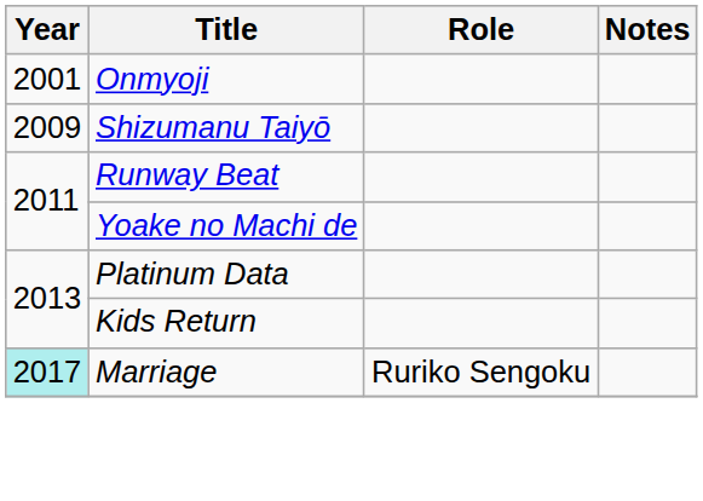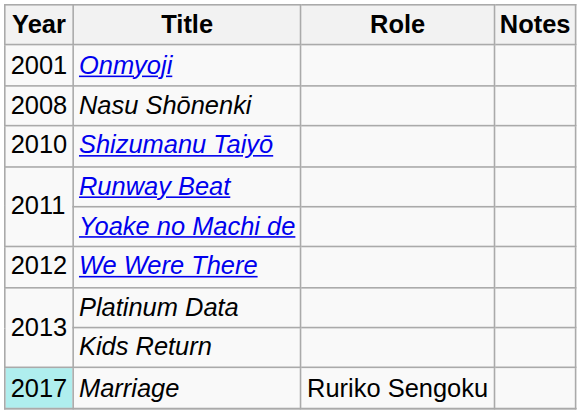+ row: 2008 | Nasu Shōnenki
Shizumanu Taiyō | Year: 2009 -> 2010
+ row: 2012 | We Were There
